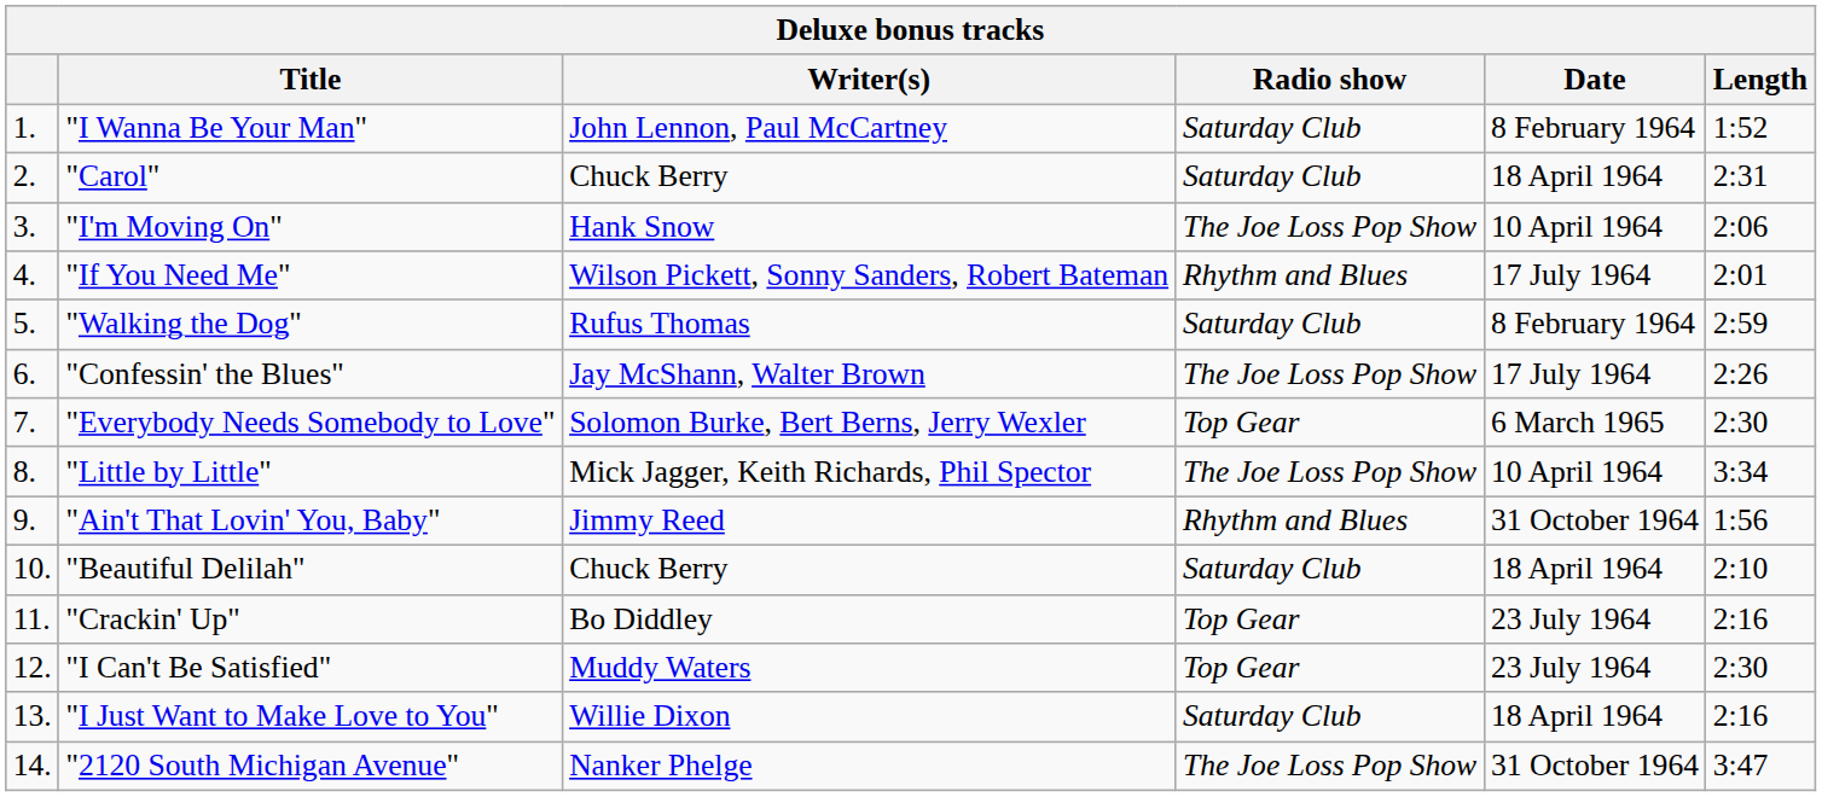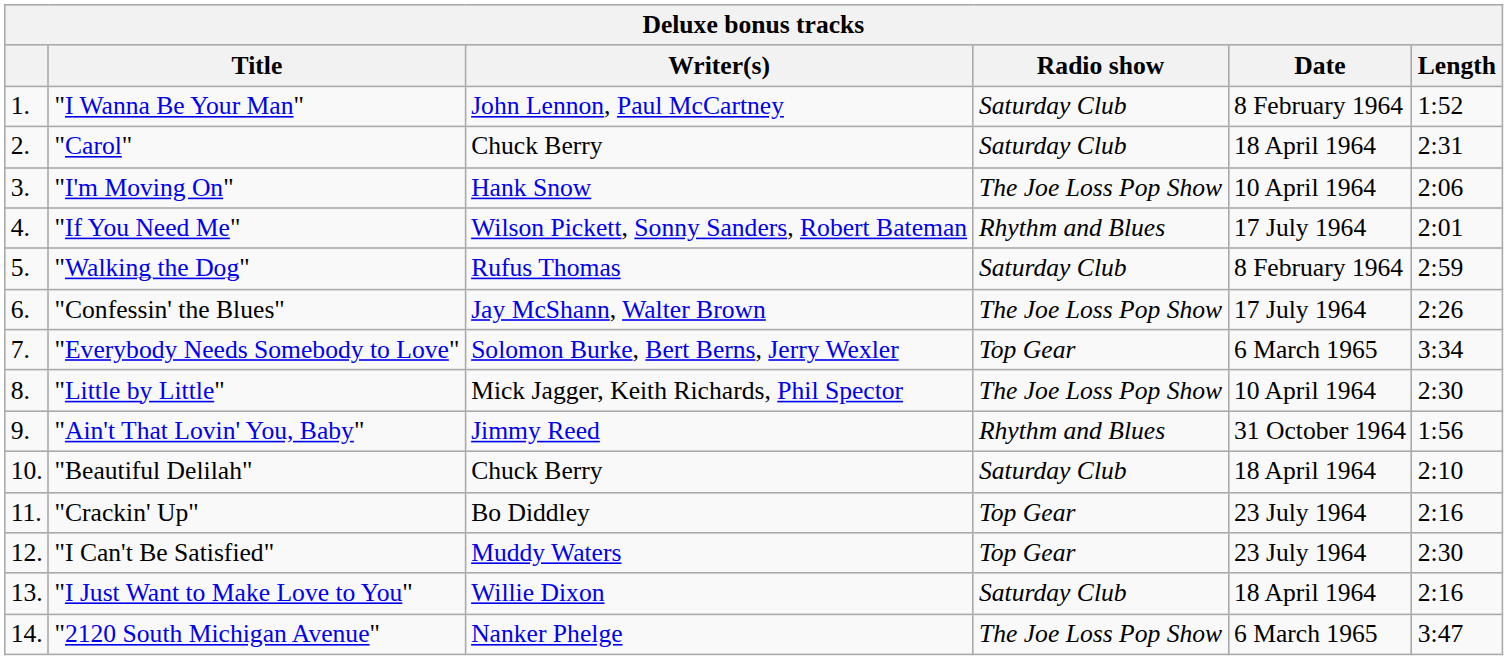"Everybody Needs Somebody to Love" | Length: 2:30 -> 3:34
"Little by Little" | Length: 3:34 -> 2:30
"2120 South Michigan Avenue" | Date: 31 October 1964 -> 6 March 1965
